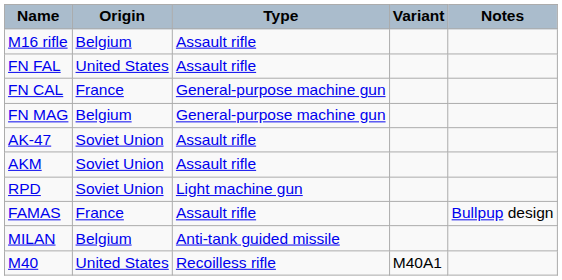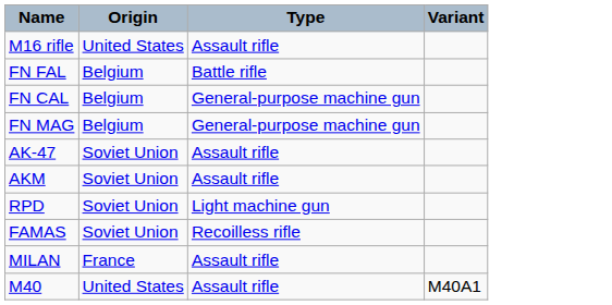- column: Notes | Bullpup design
M16 rifle | Origin: Belgium -> United States
FN FAL | Origin: United States -> Belgium
FN FAL | Type: Assault rifle -> Battle rifle
FN CAL | Origin: France -> Belgium
FAMAS | Origin: France -> Soviet Union
FAMAS | Type: Assault rifle -> Recoilless rifle
MILAN | Origin: Belgium -> France
MILAN | Type: Anti-tank guided missile -> Assault rifle
M40 | Type: Recoilless rifle -> Assault rifle
